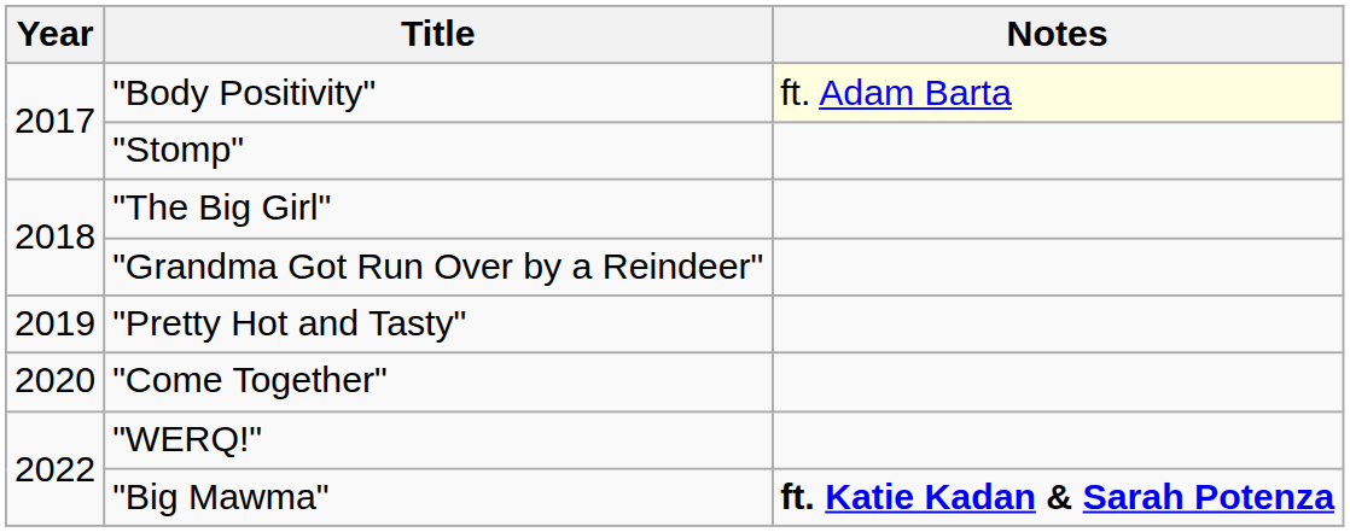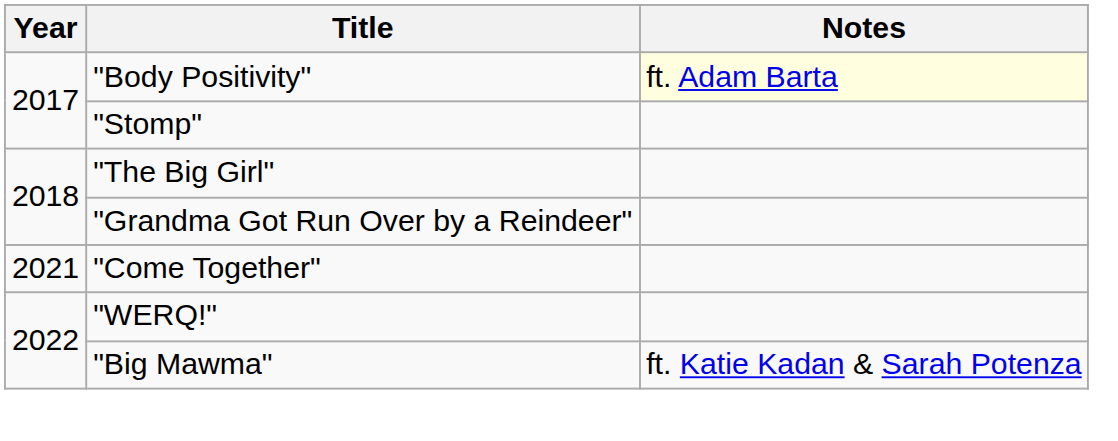- row: 2019 | "Pretty Hot and Tasty"
"Come Together" | Year: 2020 -> 2021
"Big Mawma" | Notes: bold -> normal
